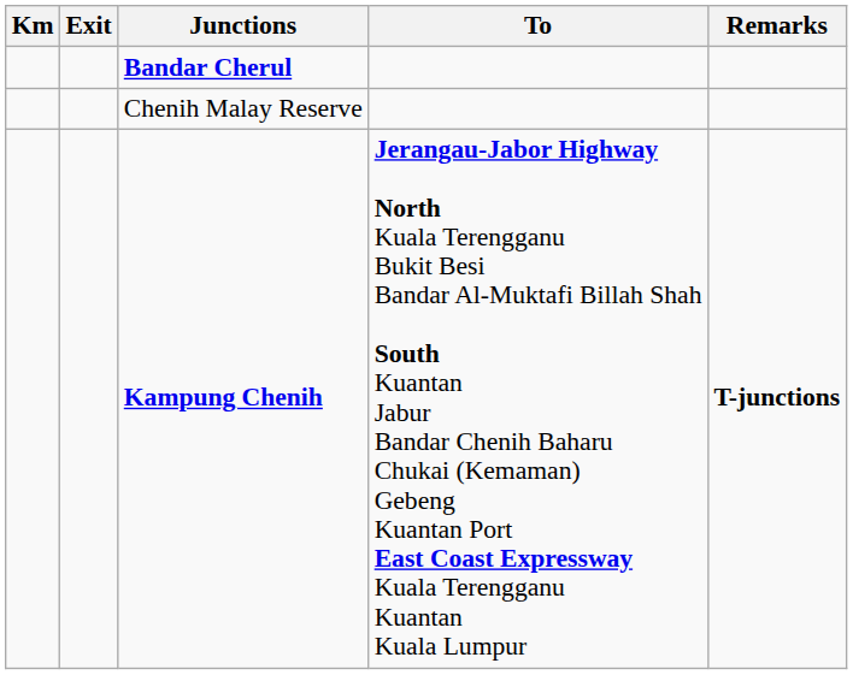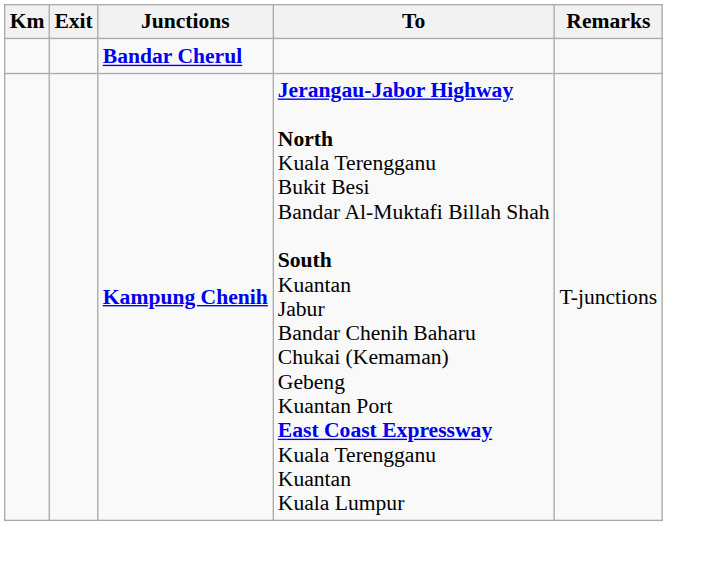- row: Chenih Malay Reserve
Kampung Chenih | Remarks: bold -> normal
